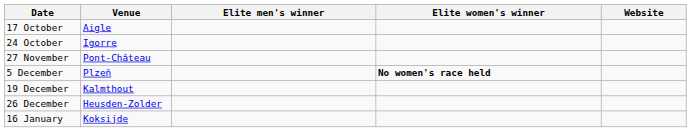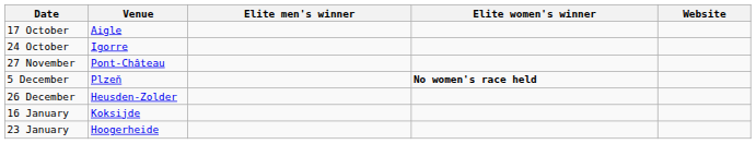- row: 19 December | Kalmthout
+ row: 23 January | Hoogerheide
